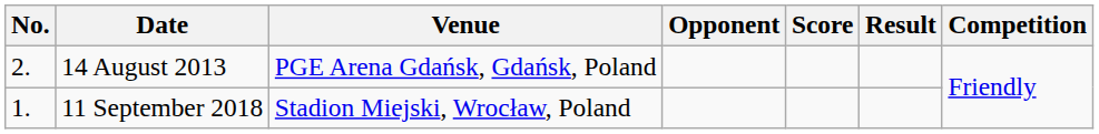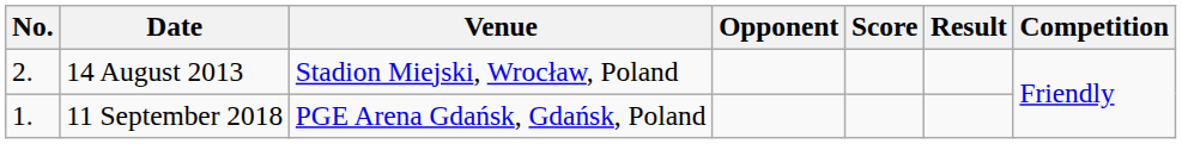14 August 2013 | Venue: PGE Arena Gdańsk, Gdańsk, Poland -> Stadion Miejski, Wrocław, Poland
11 September 2018 | Venue: Stadion Miejski, Wrocław, Poland -> PGE Arena Gdańsk, Gdańsk, Poland
